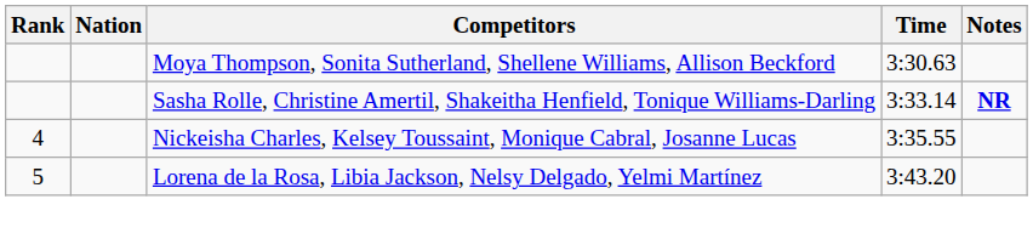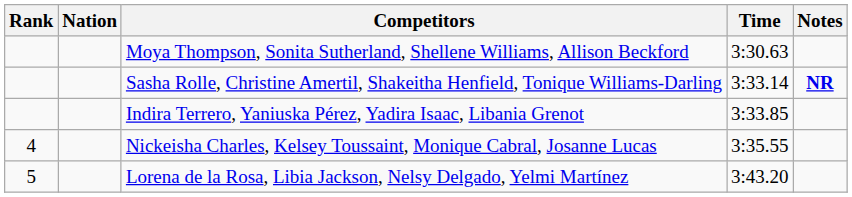+ row: Indira Terrero, Yaniuska Pérez, Yadira Isaac, Libania Grenot | 3:33.85
